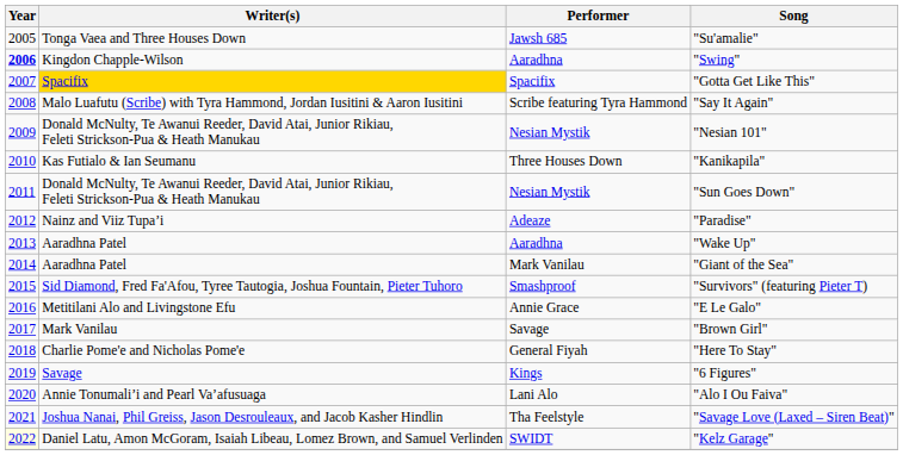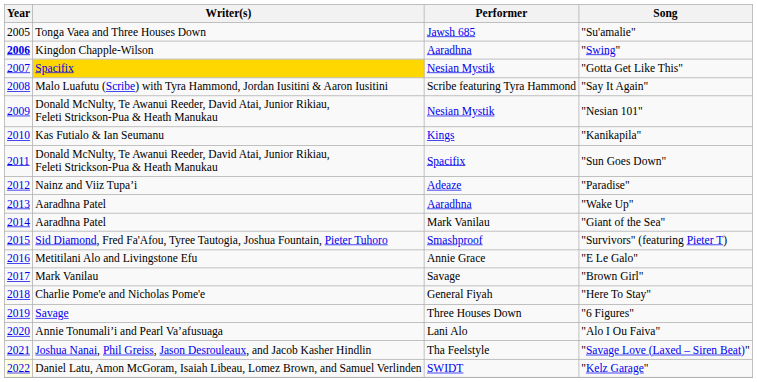"Gotta Get Like This" | Performer: Spacifix -> Nesian Mystik
"Kanikapila" | Performer: Three Houses Down -> Kings
"Sun Goes Down" | Performer: Nesian Mystik -> Spacifix
"6 Figures" | Performer: Kings -> Three Houses Down
